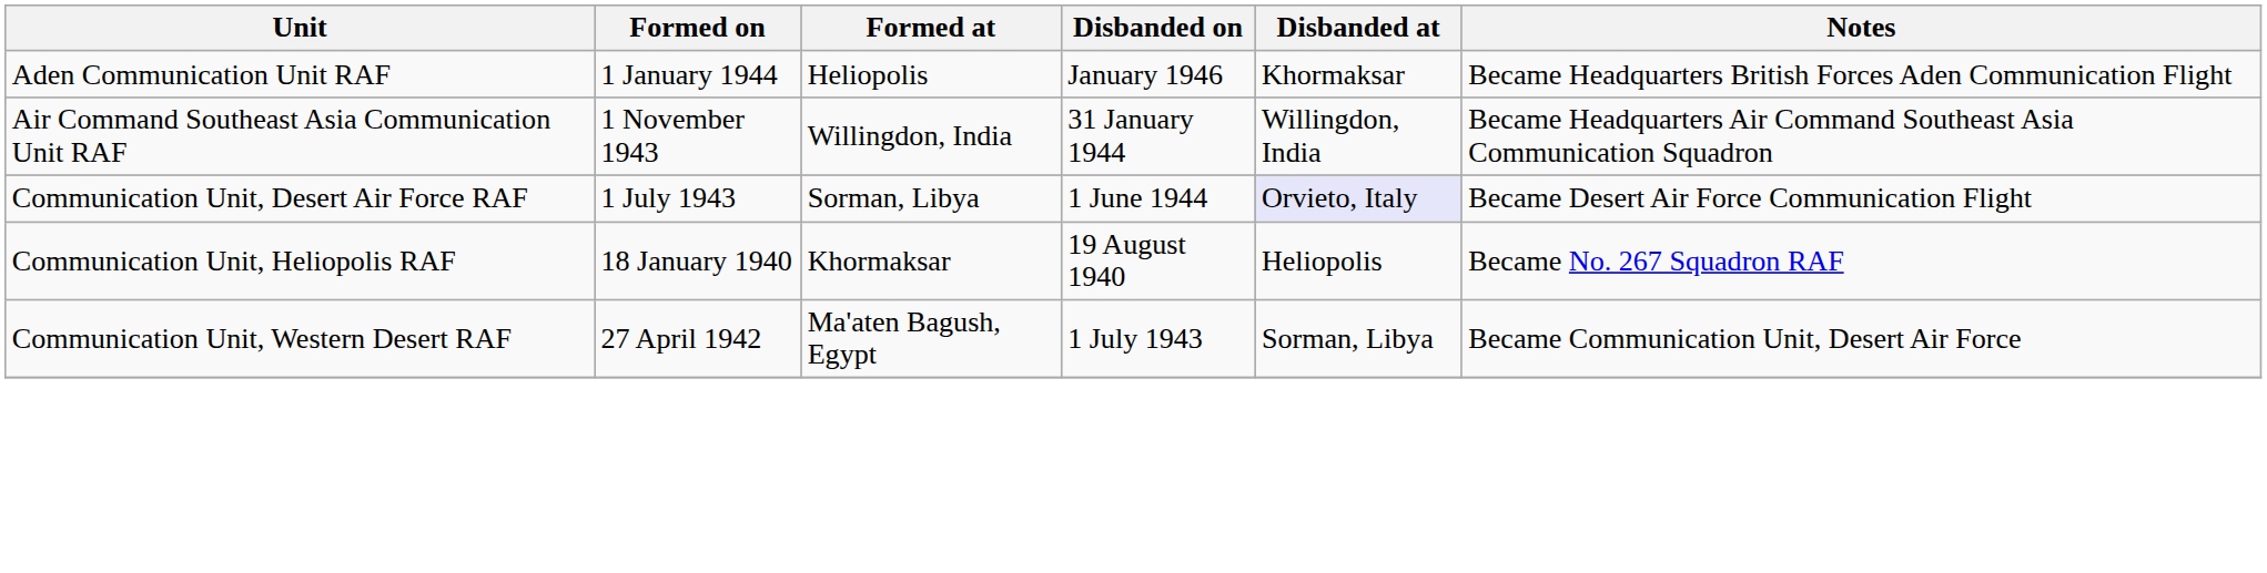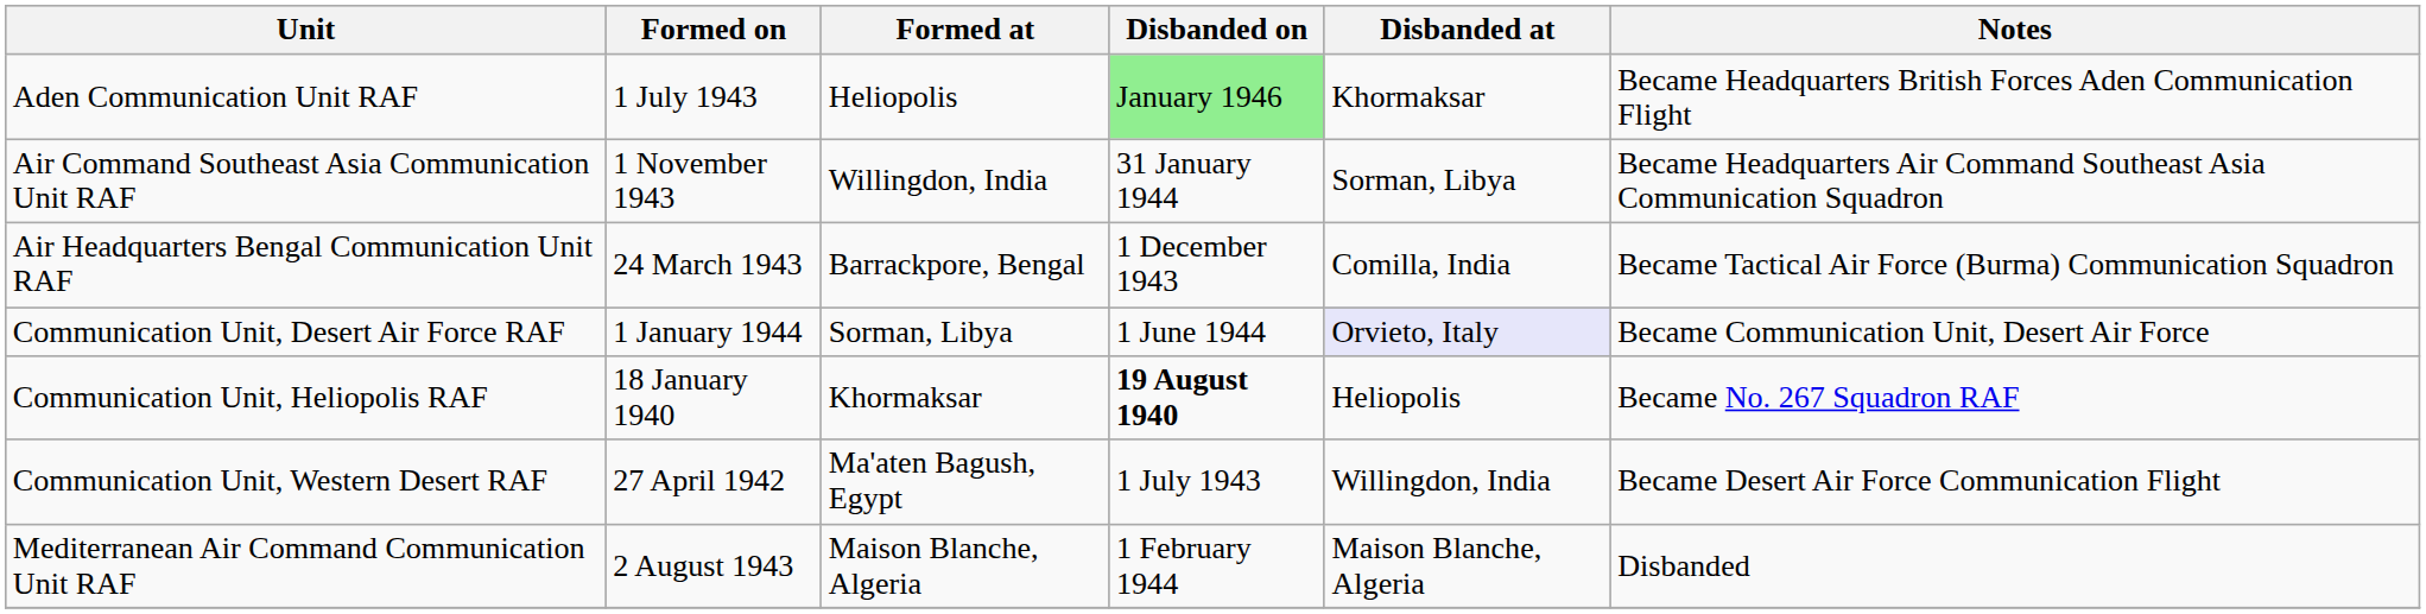Aden Communication Unit RAF | Formed on: 1 January 1944 -> 1 July 1943
Aden Communication Unit RAF | Disbanded on: no background -> lightgreen background
Air Command Southeast Asia Communication Unit RAF | Disbanded at: Willingdon, India -> Sorman, Libya
+ row: Air Headquarters Bengal Communication Unit RAF | 24 March 1943 | Barrackpore, Bengal | 1 December 1943 | Comilla, India | Became Tactical Air Force (Burma) Communication Squadron
Communication Unit, Desert Air Force RAF | Formed on: 1 July 1943 -> 1 January 1944
Communication Unit, Desert Air Force RAF | Notes: Became Desert Air Force Communication Flight -> Became Communication Unit, Desert Air Force
Communication Unit, Heliopolis RAF | Disbanded on: normal -> bold
Communication Unit, Western Desert RAF | Disbanded at: Sorman, Libya -> Willingdon, India
Communication Unit, Western Desert RAF | Notes: Became Communication Unit, Desert Air Force -> Became Desert Air Force Communication Flight
+ row: Mediterranean Air Command Communication Unit RAF | 2 August 1943 | Maison Blanche, Algeria | 1 February 1944 | Maison Blanche, Algeria | Disbanded
